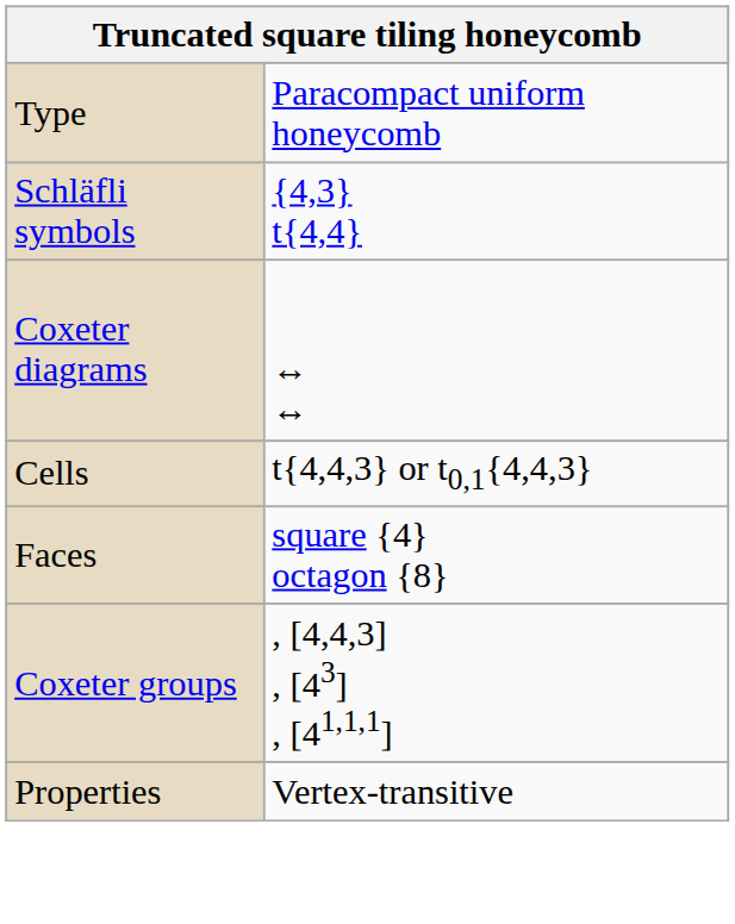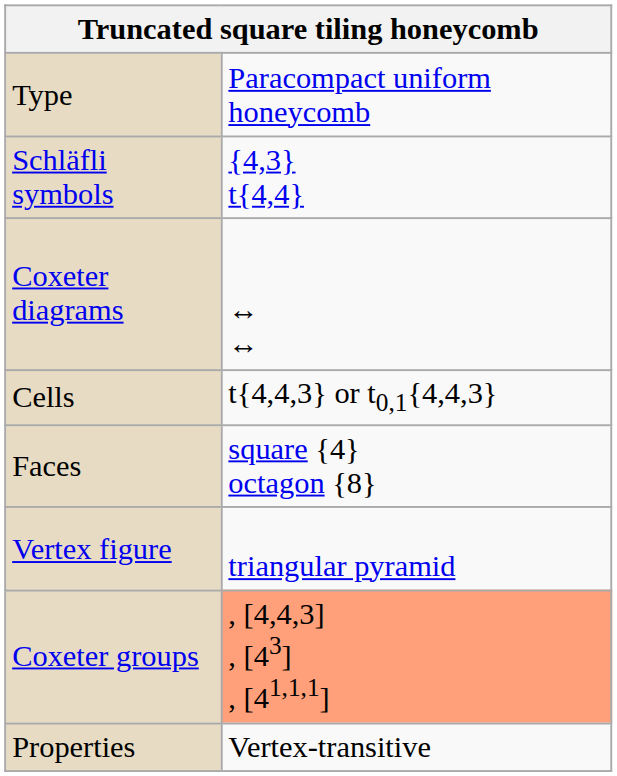+ row: Vertex figure | triangular pyramid
Coxeter groups | column 2: no background -> lightsalmon background
